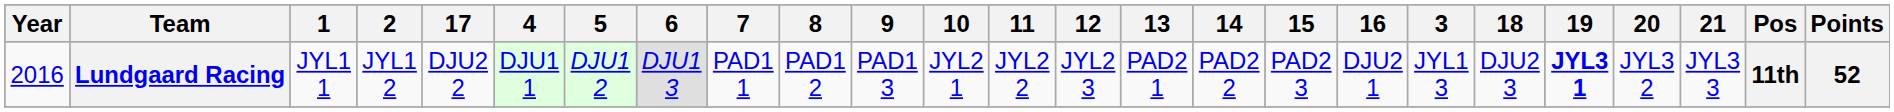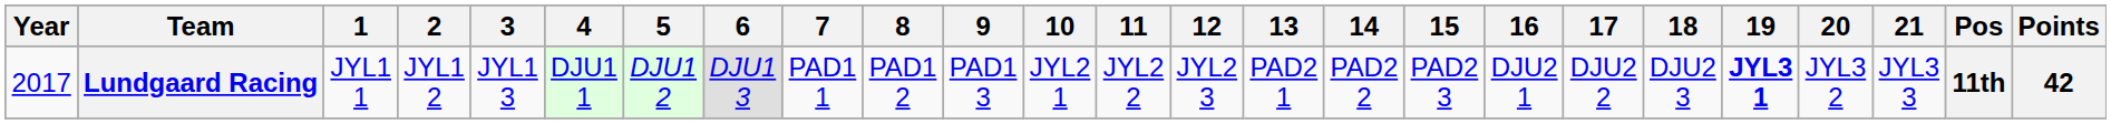columns swapped: 3 <-> 17
Lundgaard Racing | Year: 2016 -> 2017
Lundgaard Racing | Points: 52 -> 42
